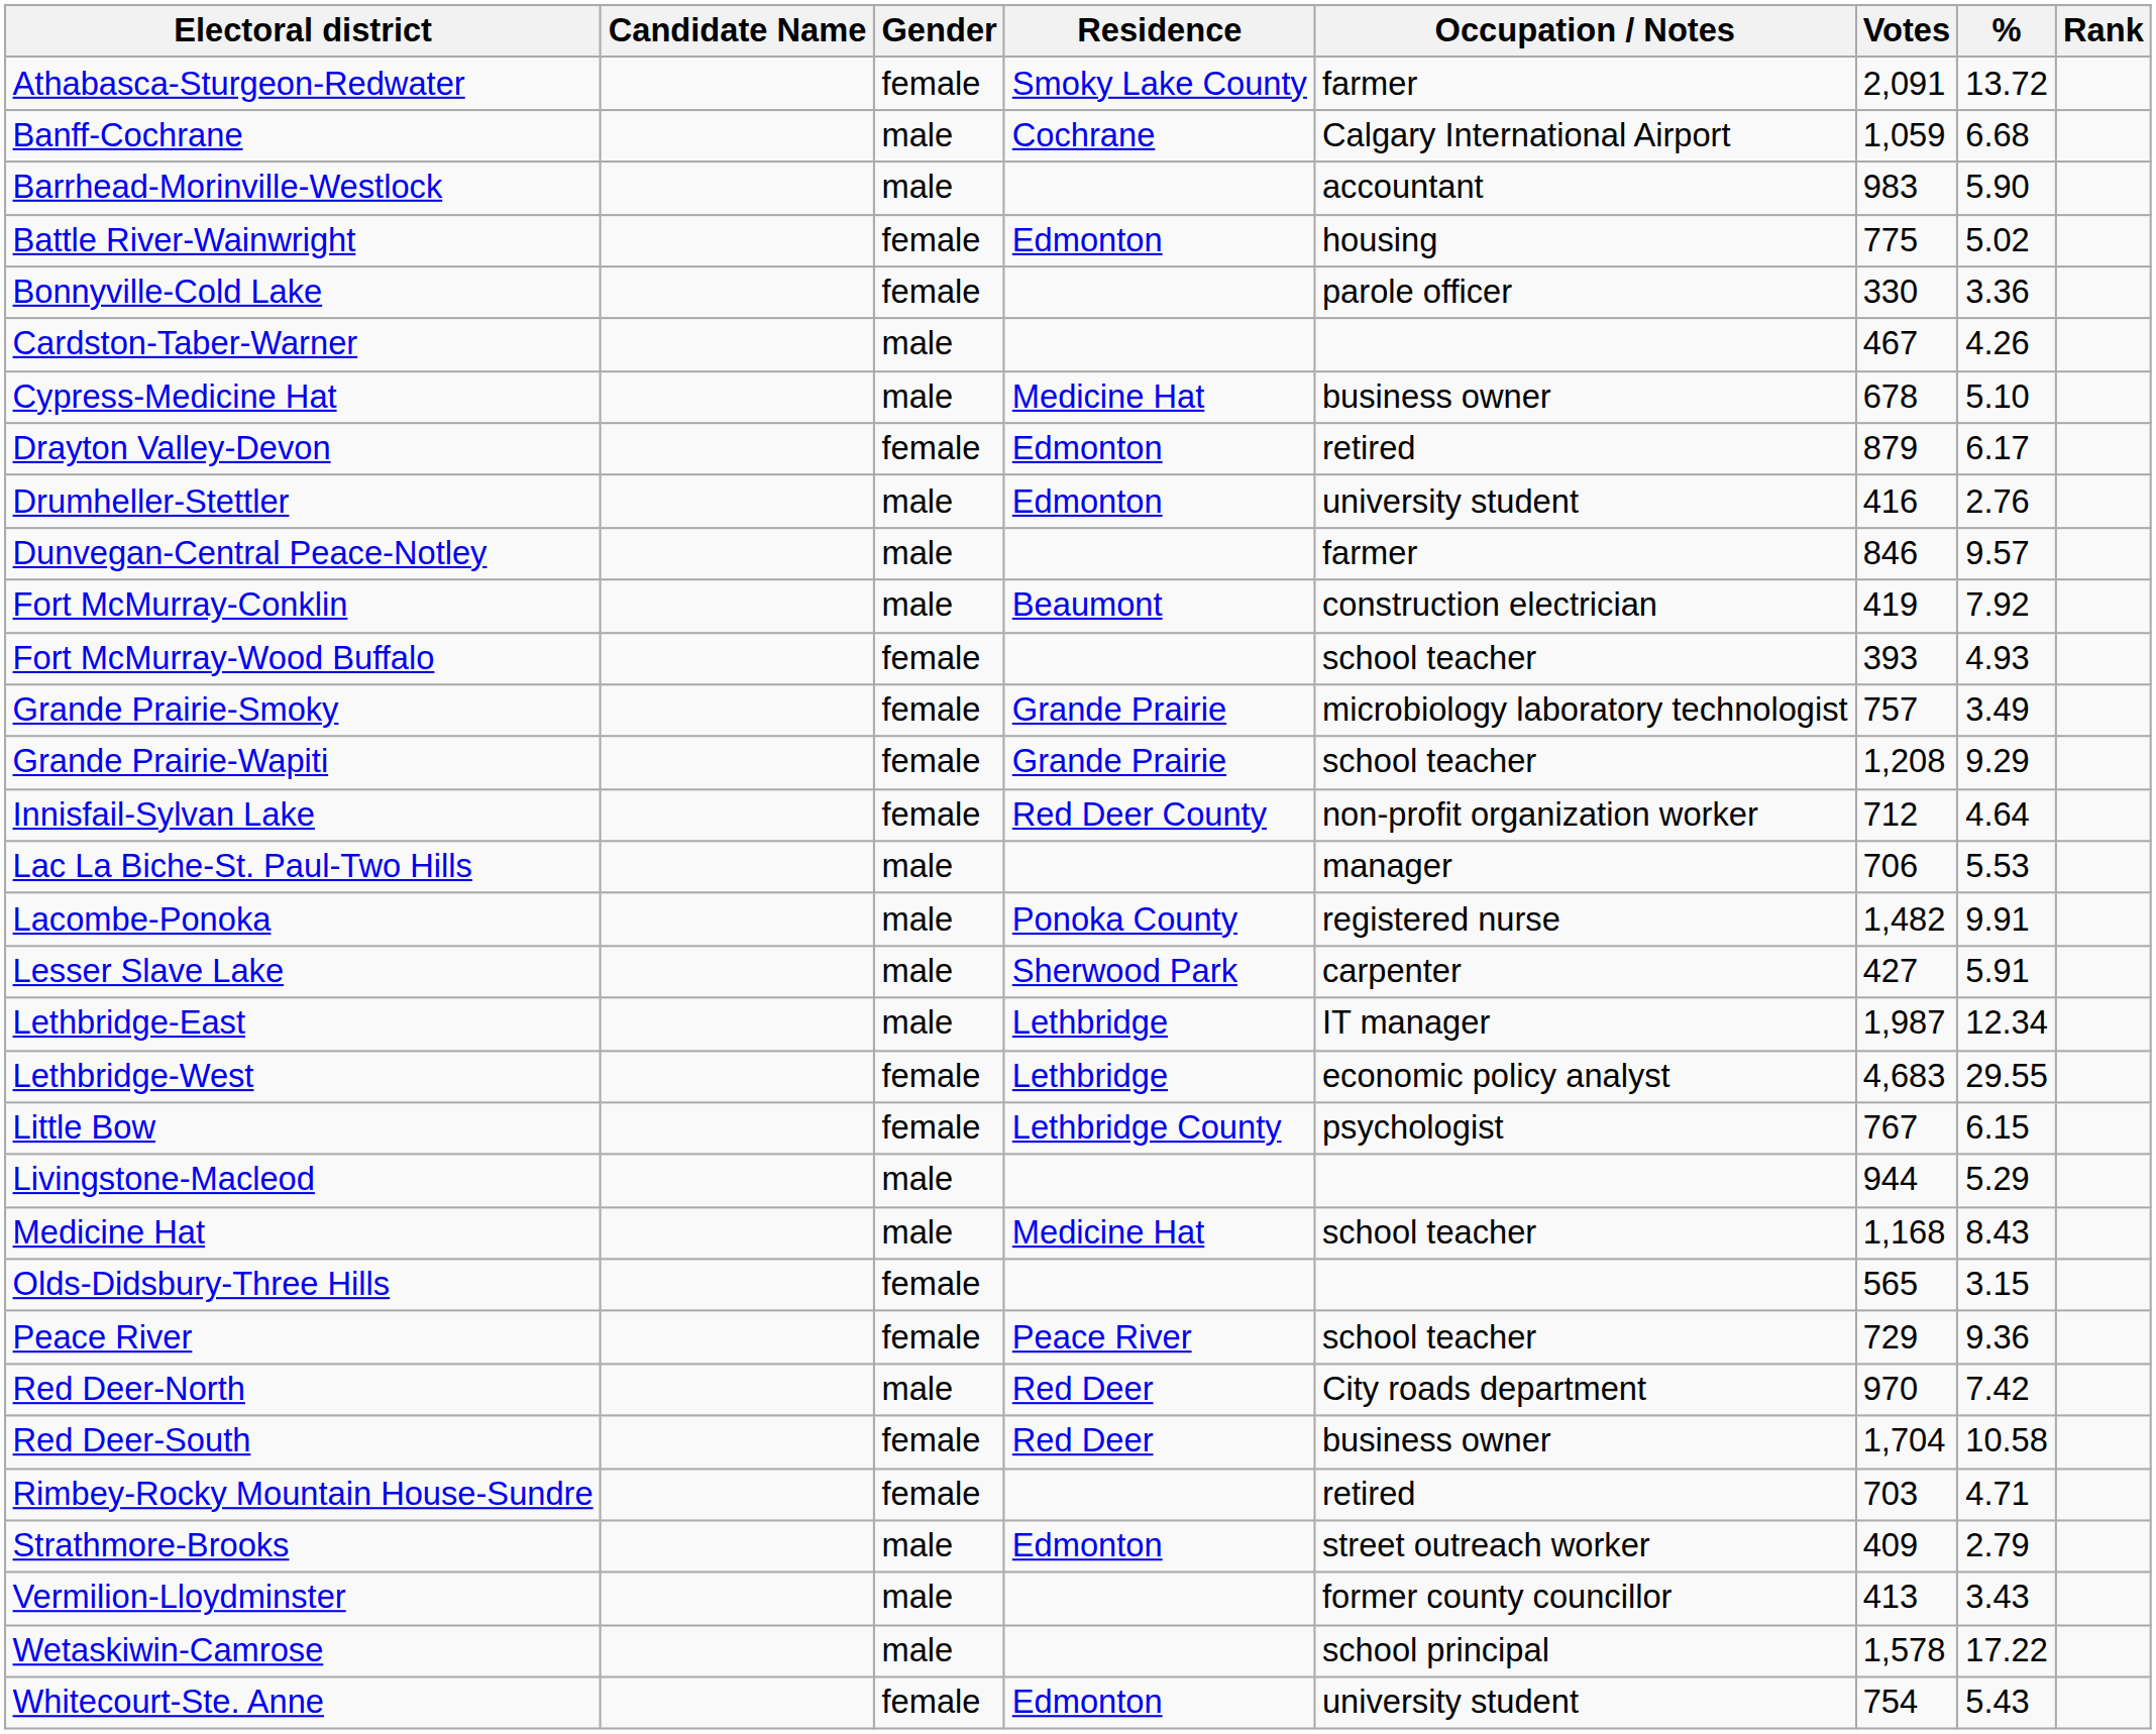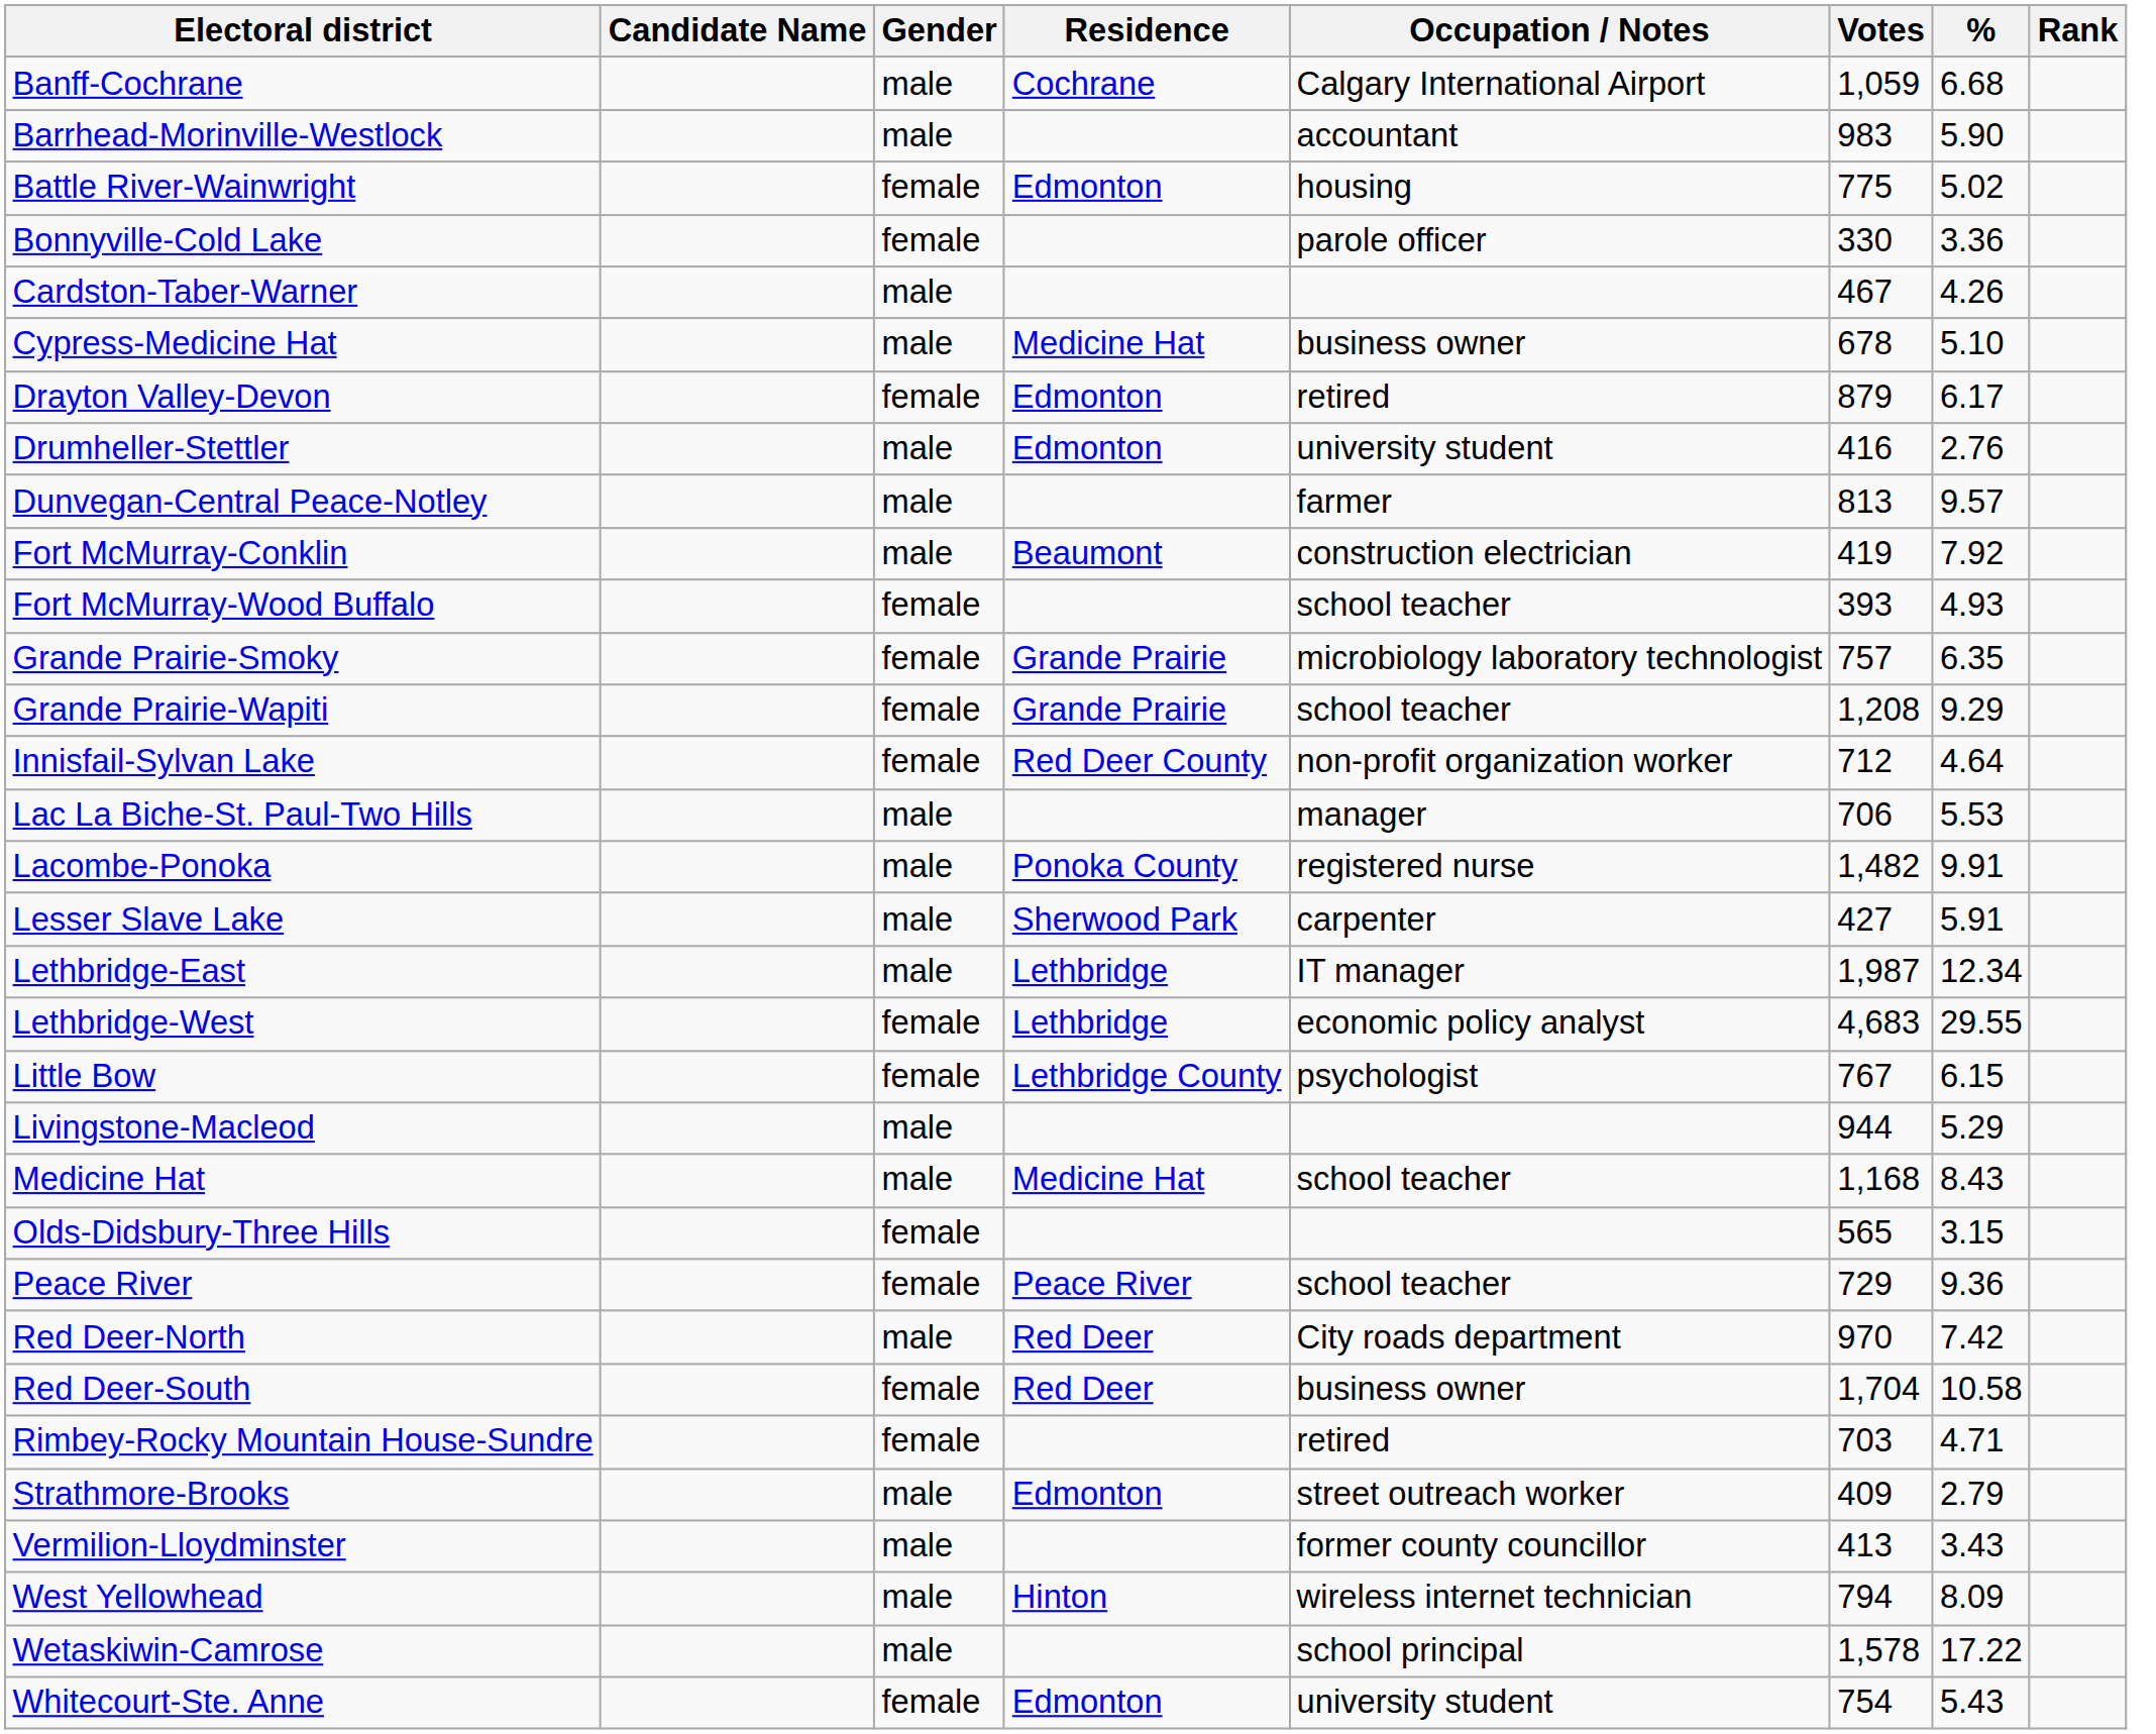- row: Athabasca-Sturgeon-Redwater | female | Smoky Lake County | farmer | 2,091 | 13.72
Dunvegan-Central Peace-Notley | Votes: 846 -> 813
Grande Prairie-Smoky | %: 3.49 -> 6.35
+ row: West Yellowhead | male | Hinton | wireless internet technician | 794 | 8.09
